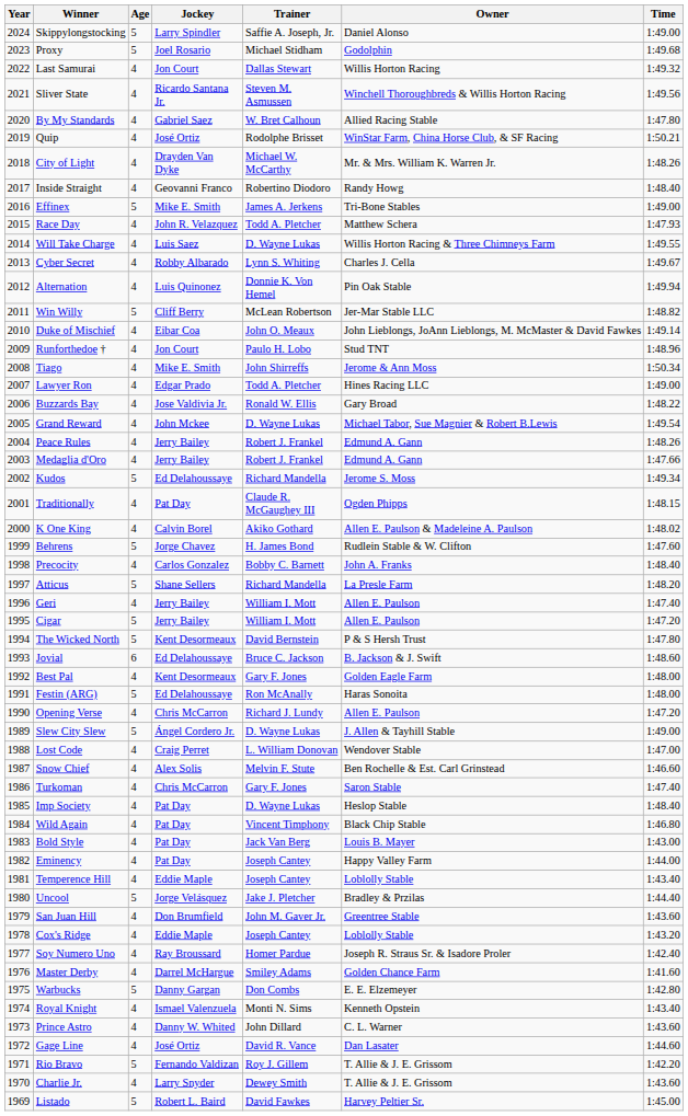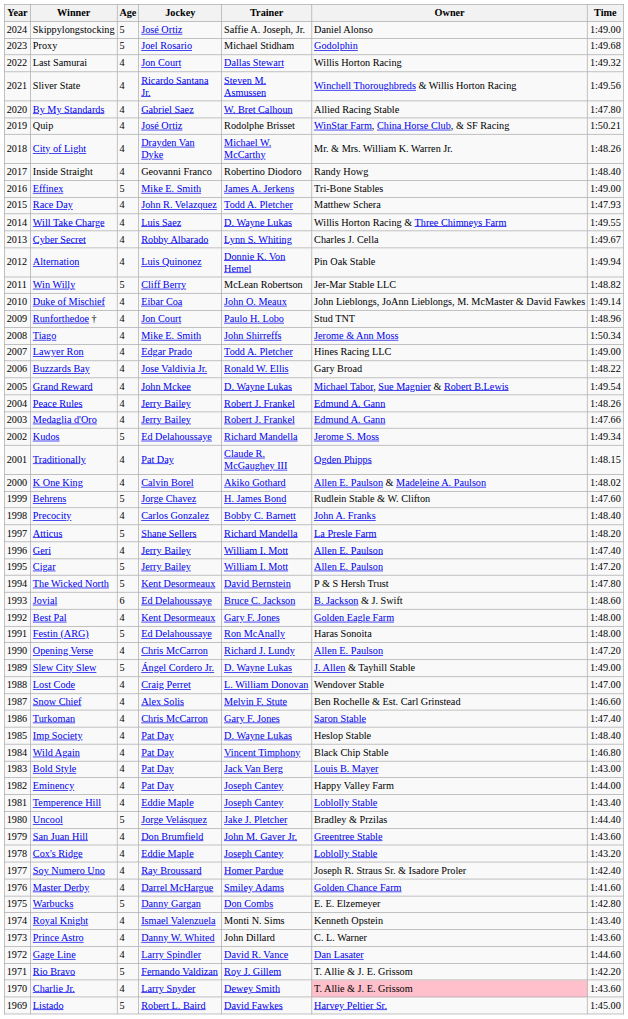Skippylongstocking | Jockey: Larry Spindler -> José Ortiz
Gage Line | Jockey: José Ortiz -> Larry Spindler
Charlie Jr. | Owner: no background -> pink background
